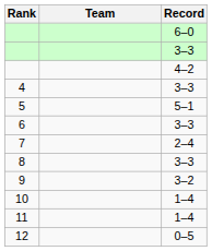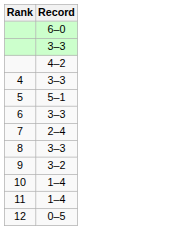- column: Team
